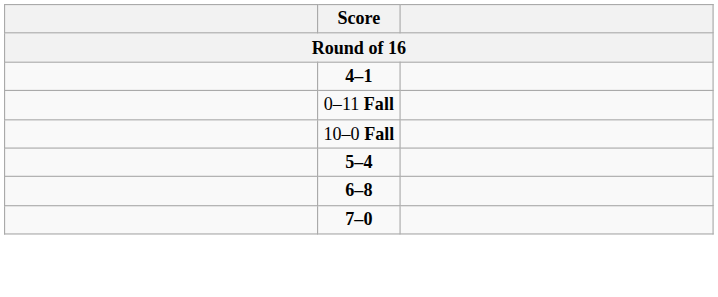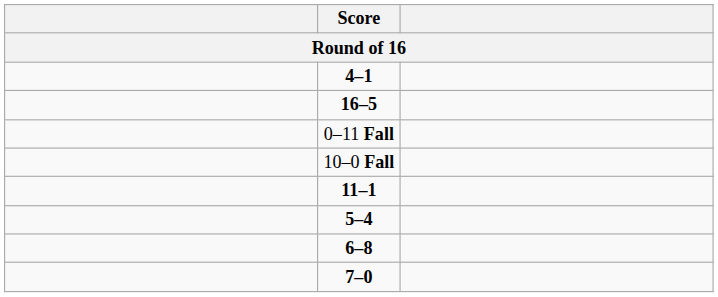+ row: 16–5
+ row: 11–1
